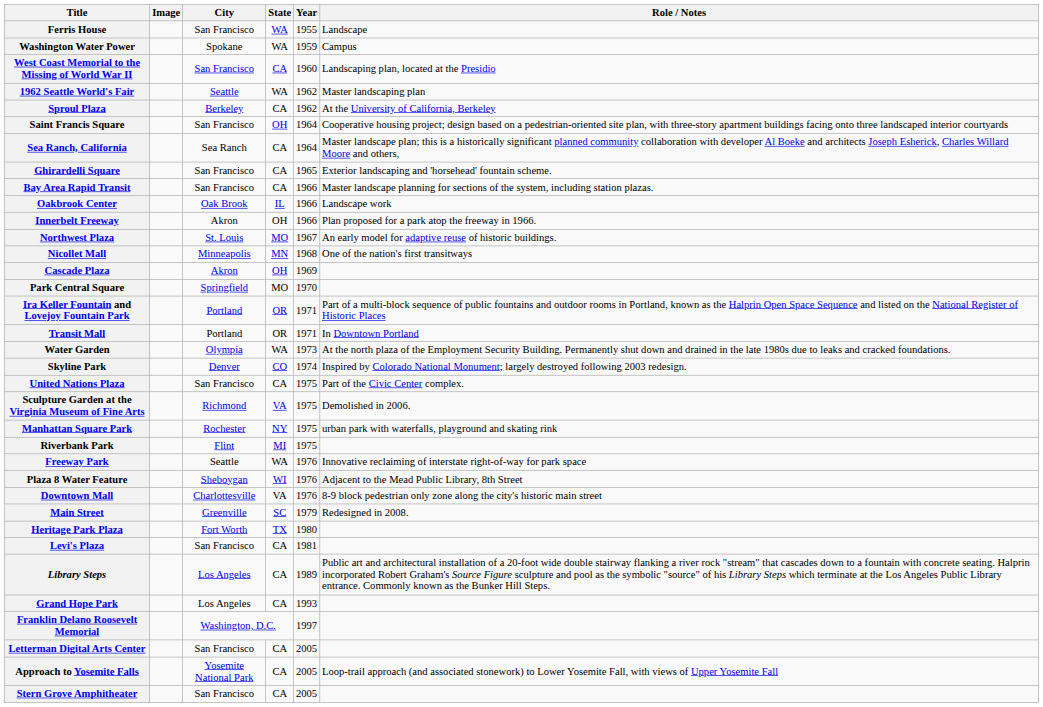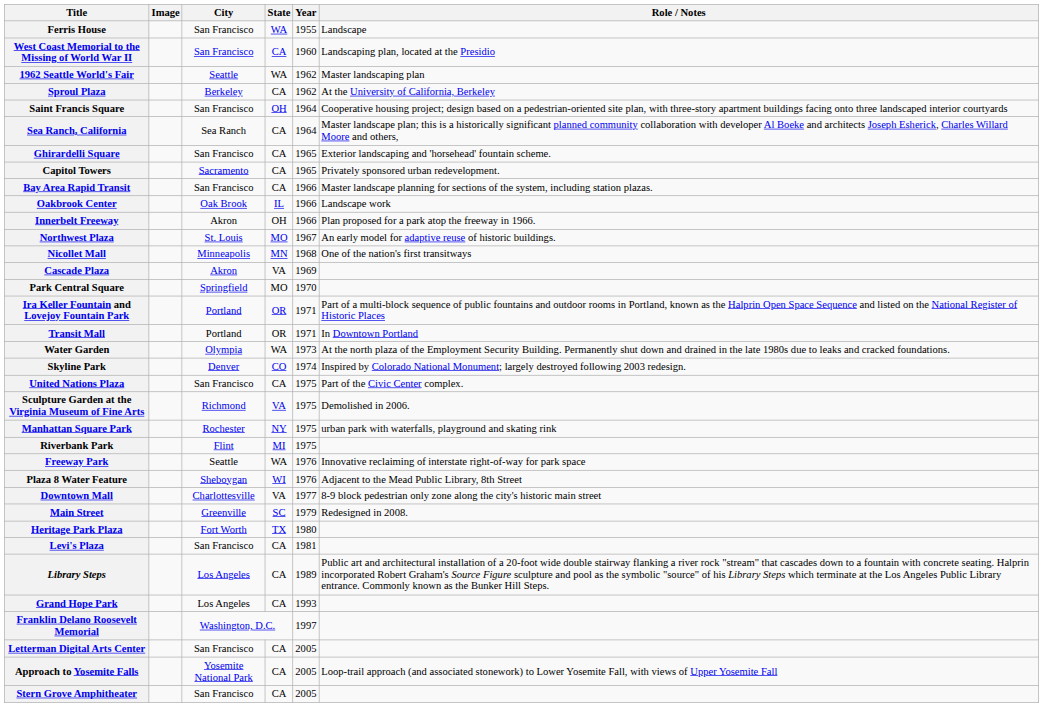- row: Washington Water Power | Spokane | WA | 1959 | Campus
+ row: Capitol Towers | Sacramento | CA | 1965 | Privately sponsored urban redevelopment.
Cascade Plaza | State: OH -> VA
Downtown Mall | Year: 1976 -> 1977
